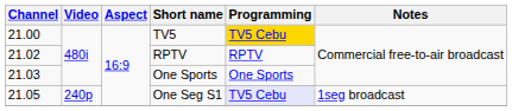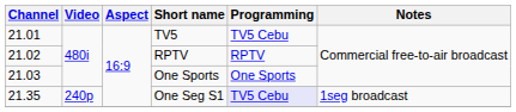TV5 | Channel: 21.00 -> 21.01
TV5 | Programming: gold background -> no background
One Seg S1 | Channel: 21.05 -> 21.35
